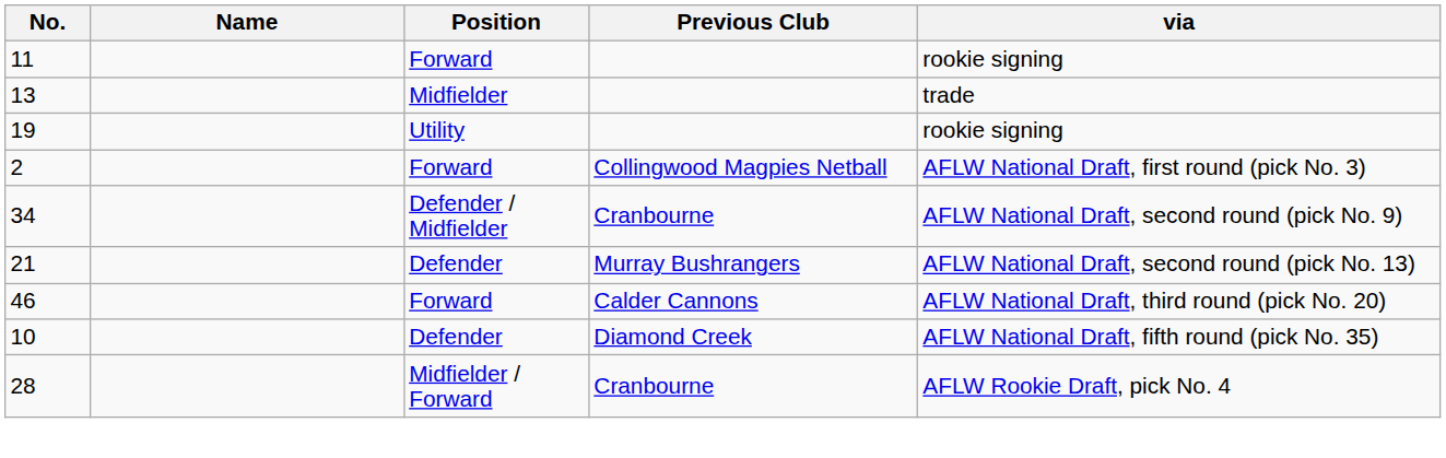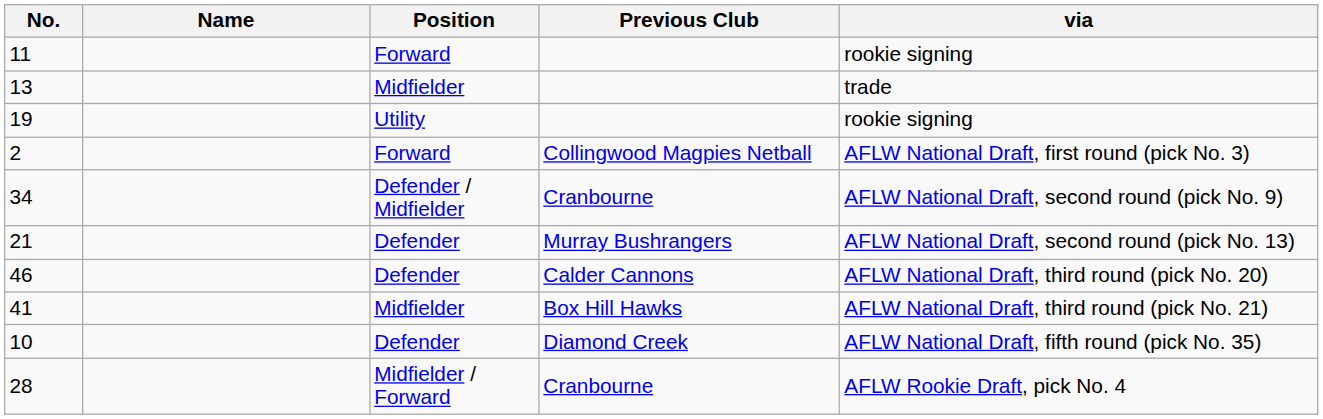46 | Position: Forward -> Defender
+ row: 41 | Midfielder | Box Hill Hawks | AFLW National Draft, third round (pick No. 21)
